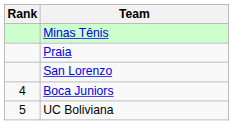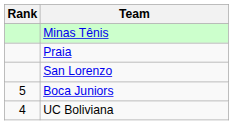Boca Juniors | Rank: 4 -> 5
UC Boliviana | Rank: 5 -> 4
